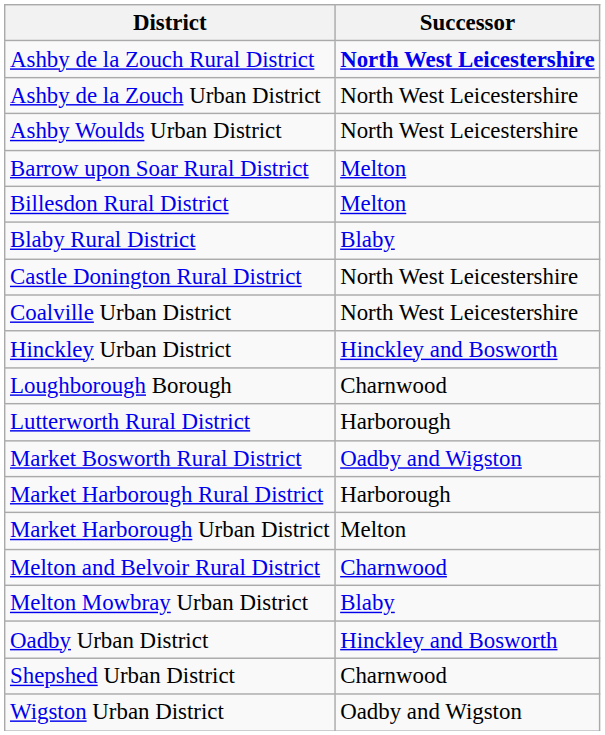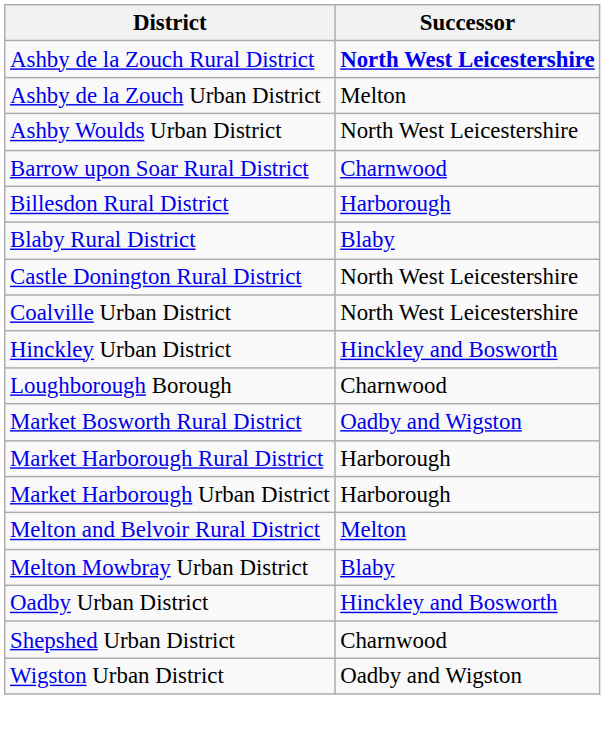Ashby de la Zouch Urban District | Successor: North West Leicestershire -> Melton
Barrow upon Soar Rural District | Successor: Melton -> Charnwood
Billesdon Rural District | Successor: Melton -> Harborough
- row: Lutterworth Rural District | Harborough
Market Harborough Urban District | Successor: Melton -> Harborough
Melton and Belvoir Rural District | Successor: Charnwood -> Melton
